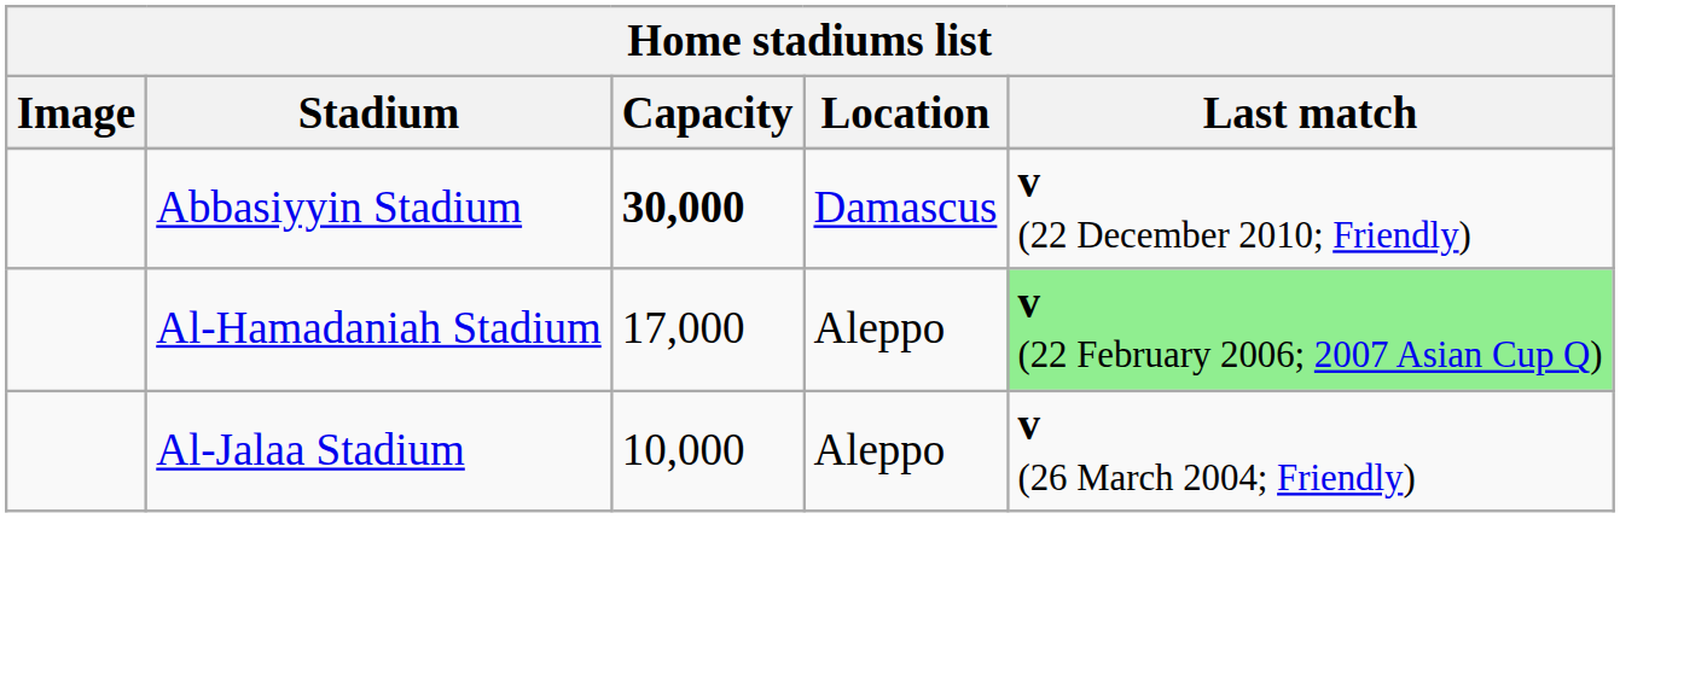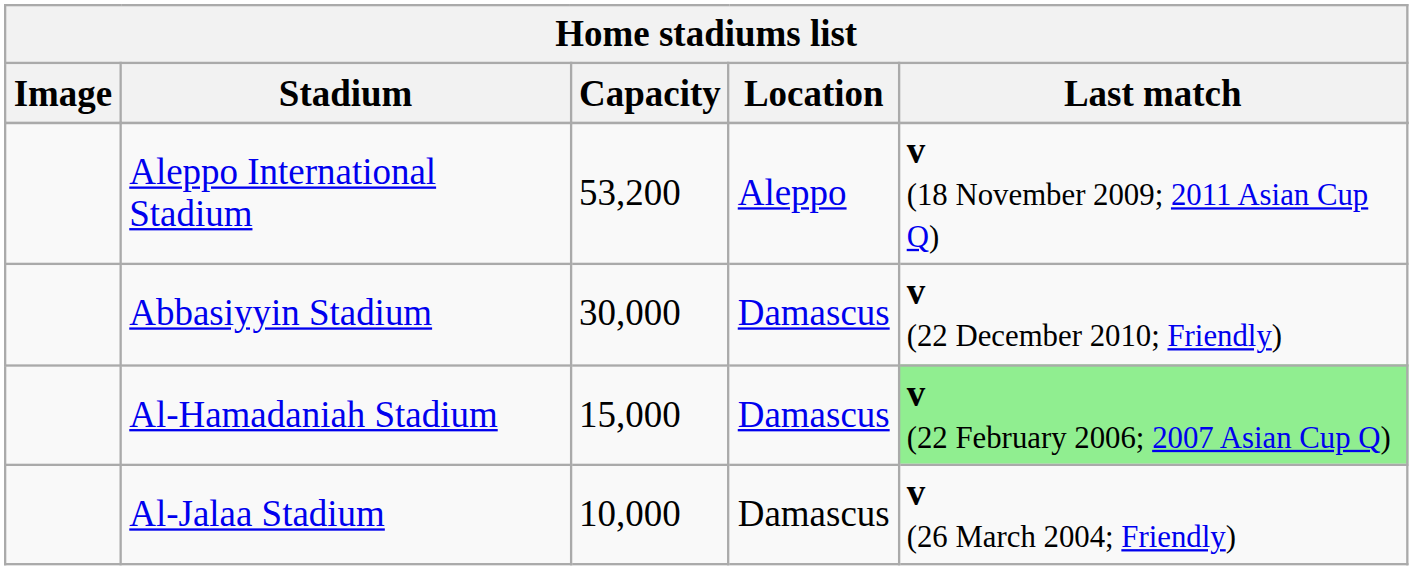+ row: Aleppo International Stadium | 53,200 | Aleppo | v (18 November 2009; 2011 Asian Cup Q)
Abbasiyyin Stadium | Capacity: bold -> normal
Al-Hamadaniah Stadium | Capacity: 17,000 -> 15,000
Al-Hamadaniah Stadium | Location: Aleppo -> Damascus
Al-Jalaa Stadium | Location: Aleppo -> Damascus
